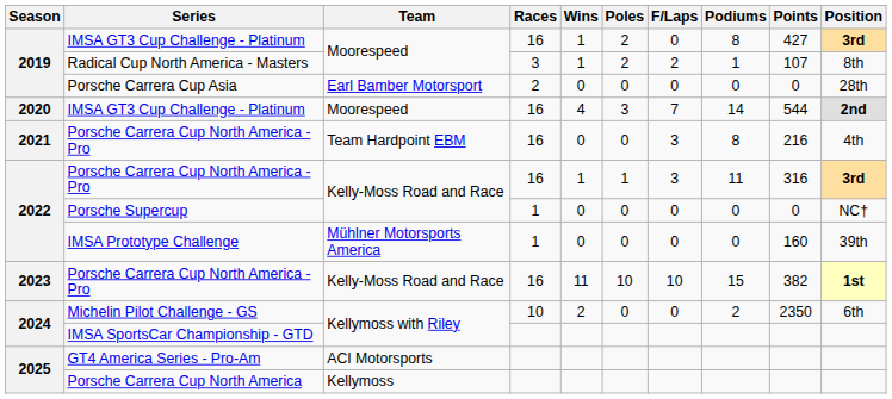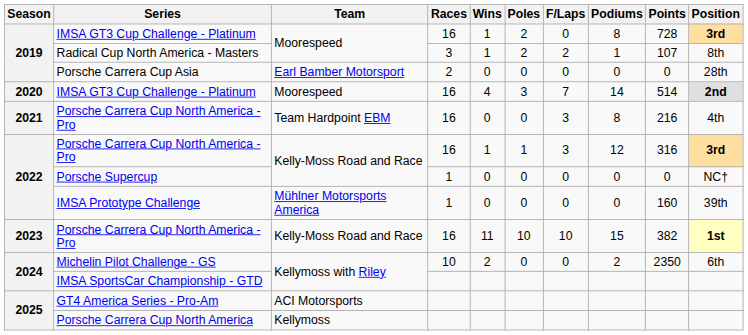2019 / IMSA GT3 Cup Challenge - Platinum | Points: 427 -> 728
2020 / IMSA GT3 Cup Challenge - Platinum | Points: 544 -> 514
2022 / Porsche Carrera Cup North America - Pro | Podiums: 11 -> 12
